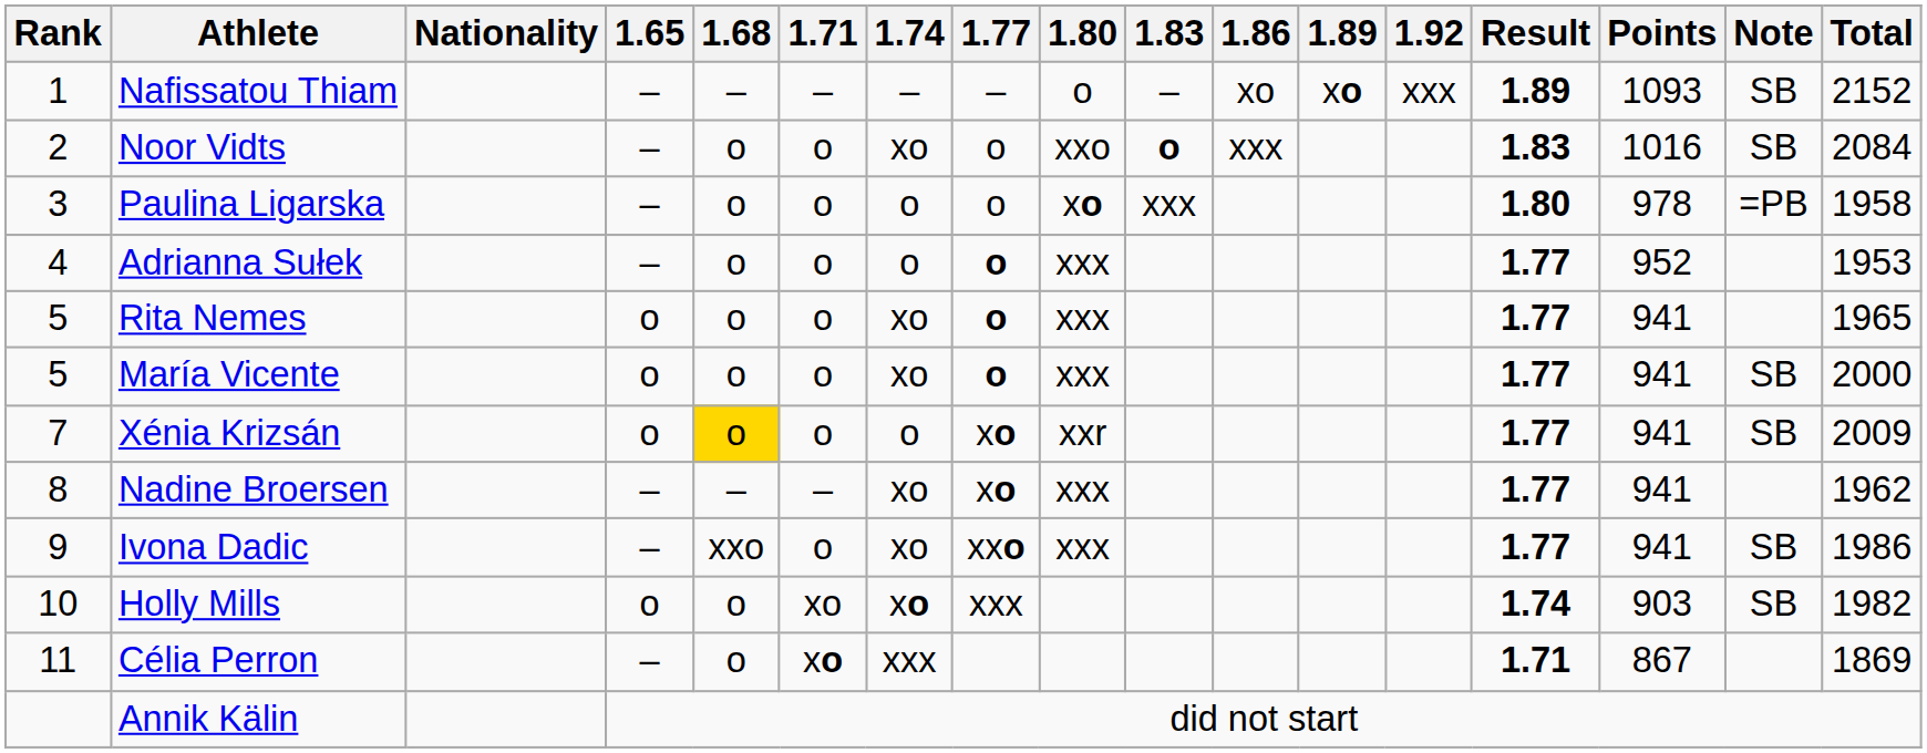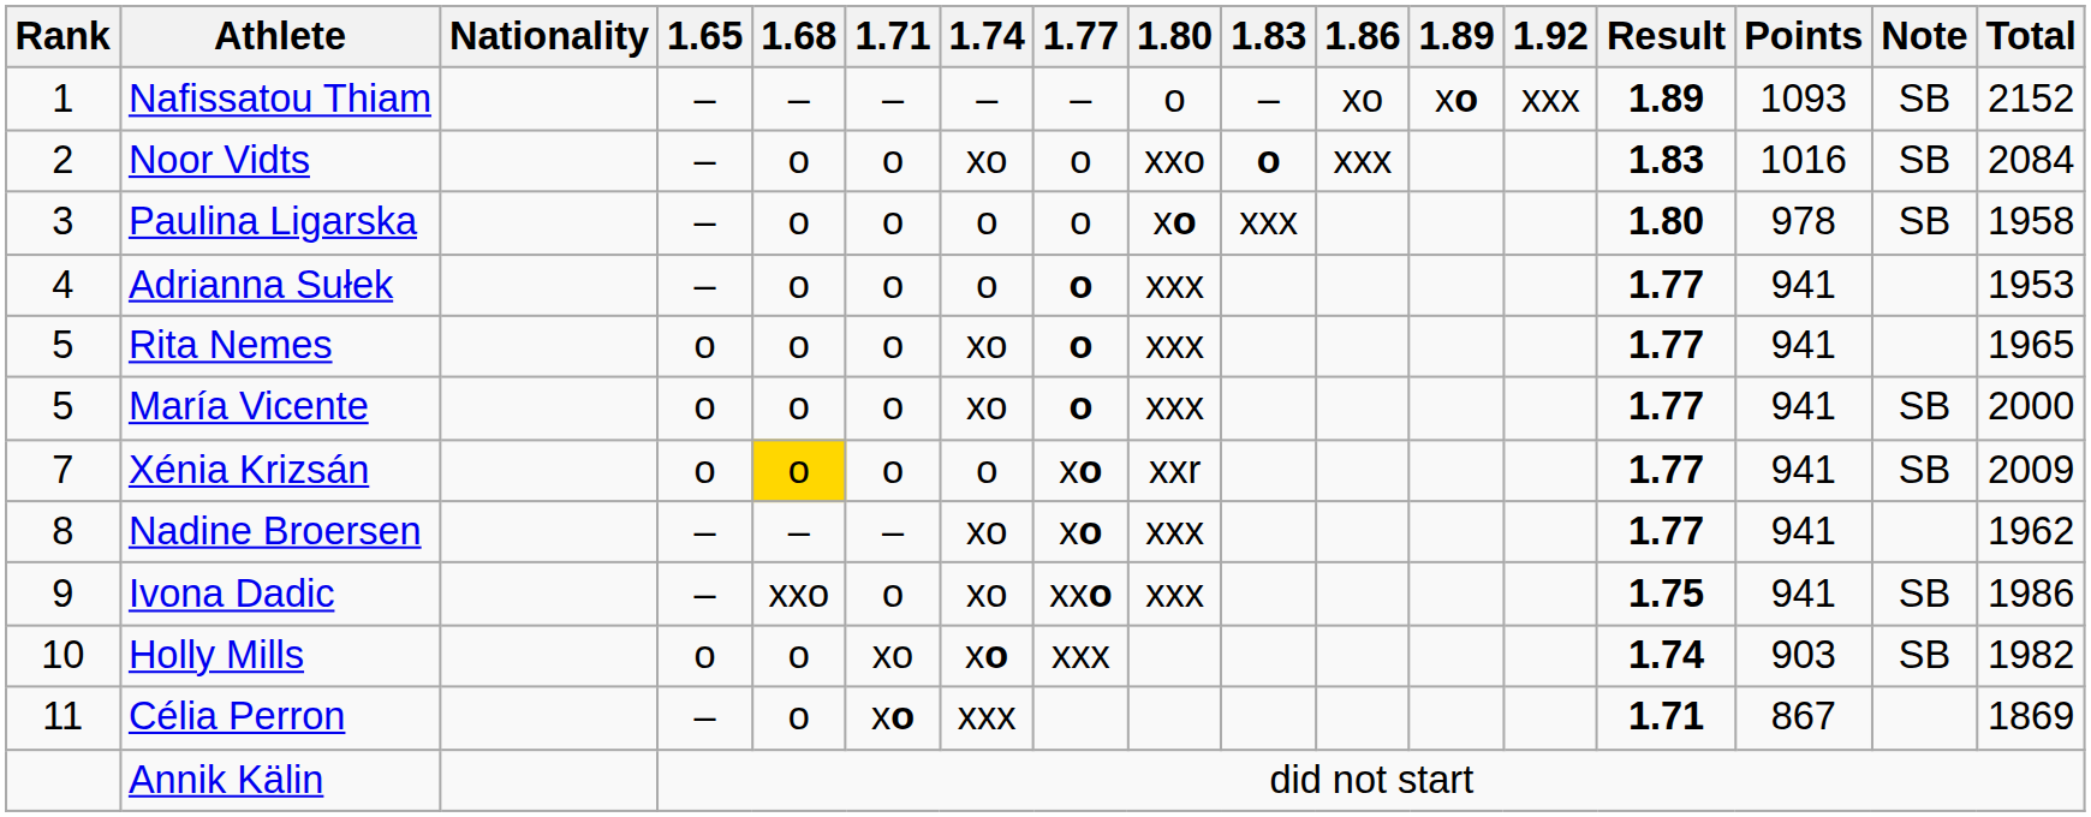Paulina Ligarska | Note: =PB -> SB
Adrianna Sułek | Points: 952 -> 941
Ivona Dadic | Result: 1.77 -> 1.75
